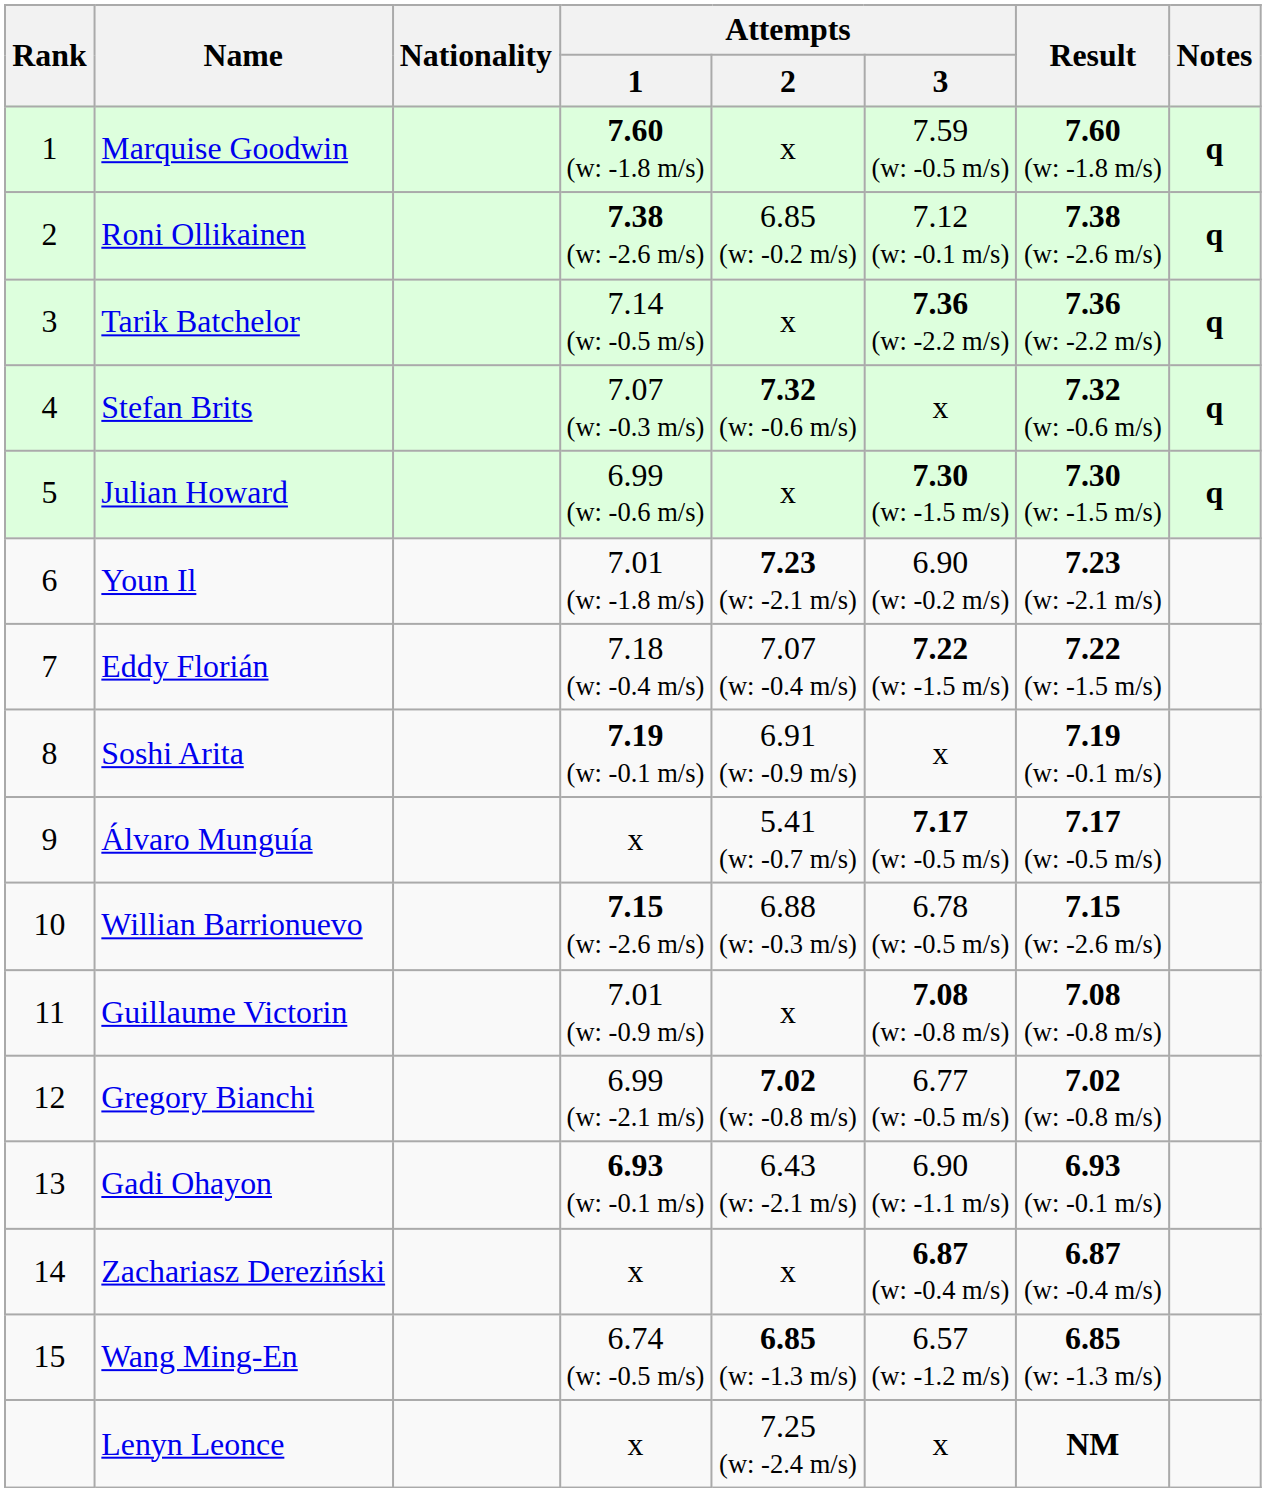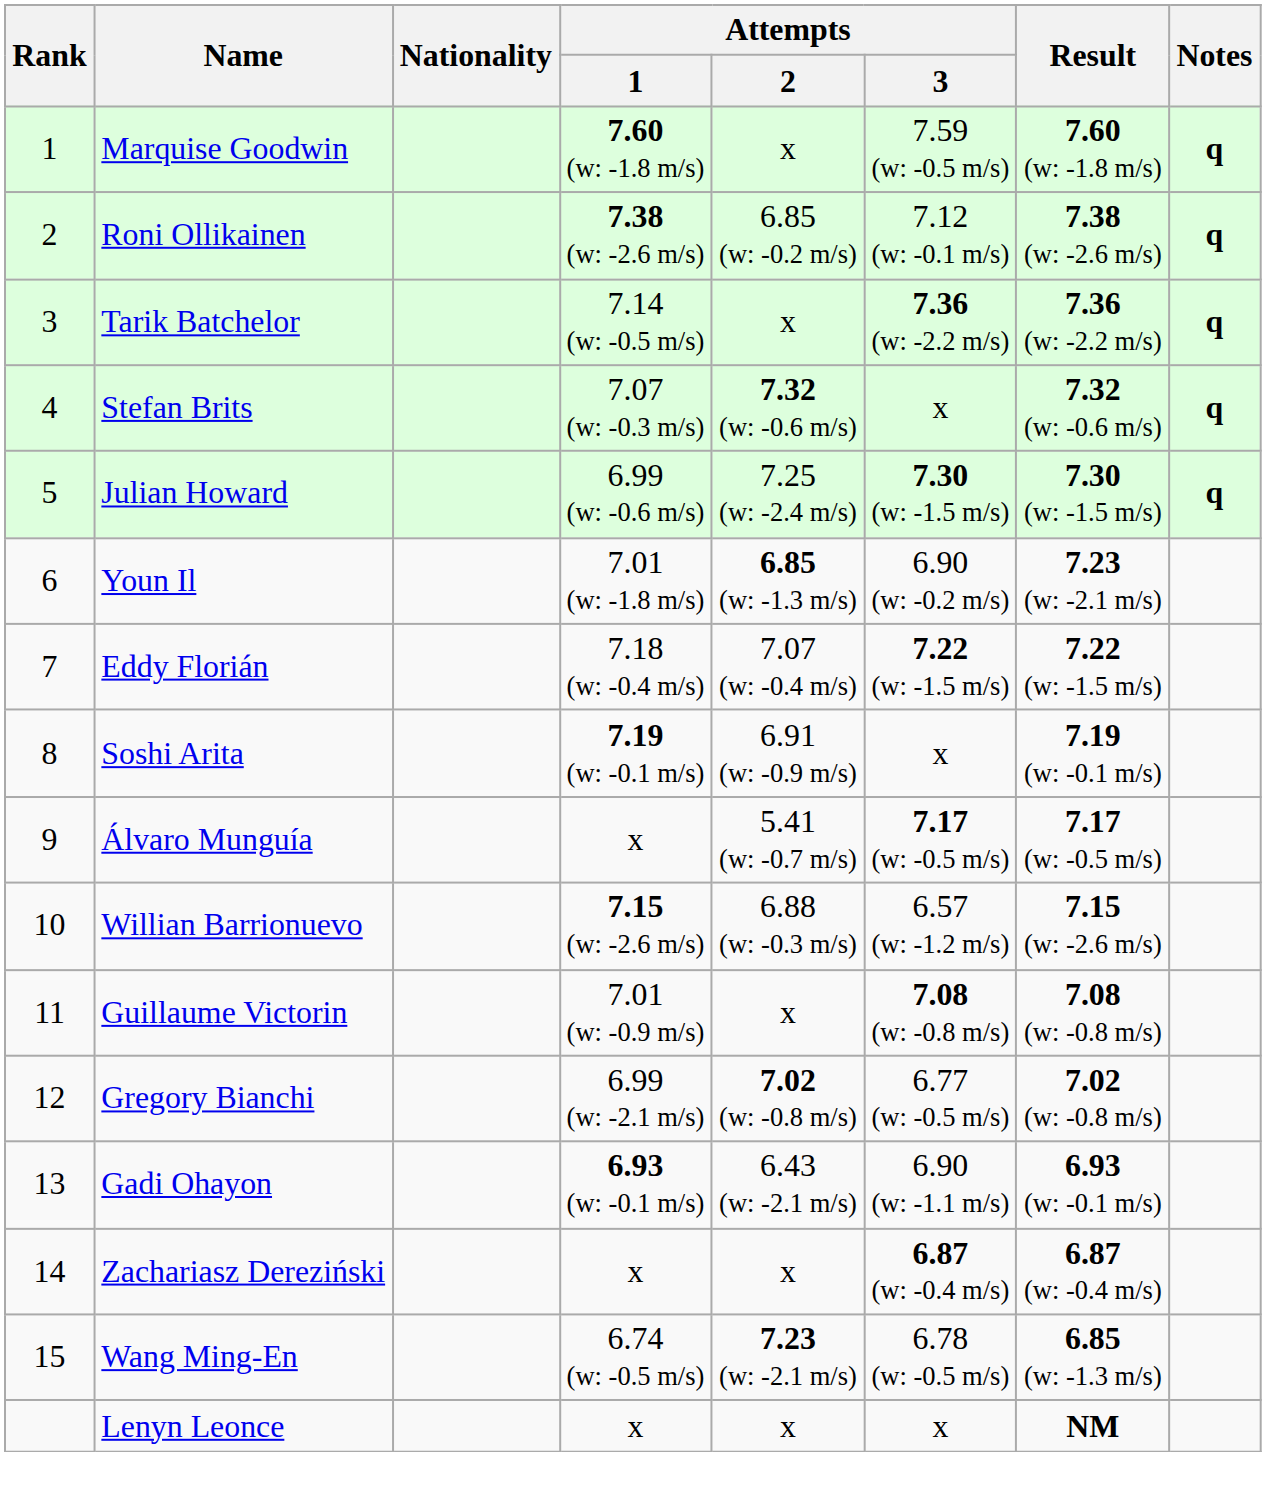Julian Howard | Attempts / 2: x -> 7.25 (w: -2.4 m/s)
Youn Il | Attempts / 2: 7.23 (w: -2.1 m/s) -> 6.85 (w: -1.3 m/s)
Willian Barrionuevo | Attempts / 3: 6.78 (w: -0.5 m/s) -> 6.57 (w: -1.2 m/s)
Wang Ming-En | Attempts / 2: 6.85 (w: -1.3 m/s) -> 7.23 (w: -2.1 m/s)
Wang Ming-En | Attempts / 3: 6.57 (w: -1.2 m/s) -> 6.78 (w: -0.5 m/s)
Lenyn Leonce | Attempts / 2: 7.25 (w: -2.4 m/s) -> x
